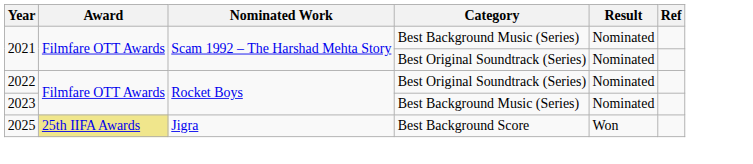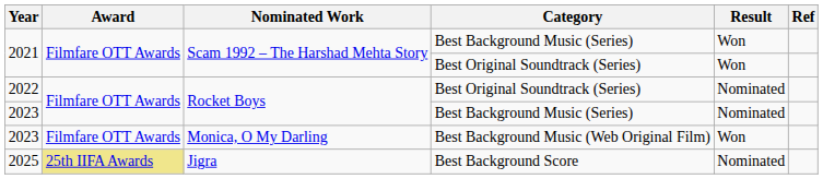2021 / Best Background Music (Series) | Result: Nominated -> Won
2021 / Best Original Soundtrack (Series) | Result: Nominated -> Won
+ row: 2023 | Filmfare OTT Awards | Monica, O My Darling | Best Background Music (Web Original Film) | Won
2025 | Result: Won -> Nominated
